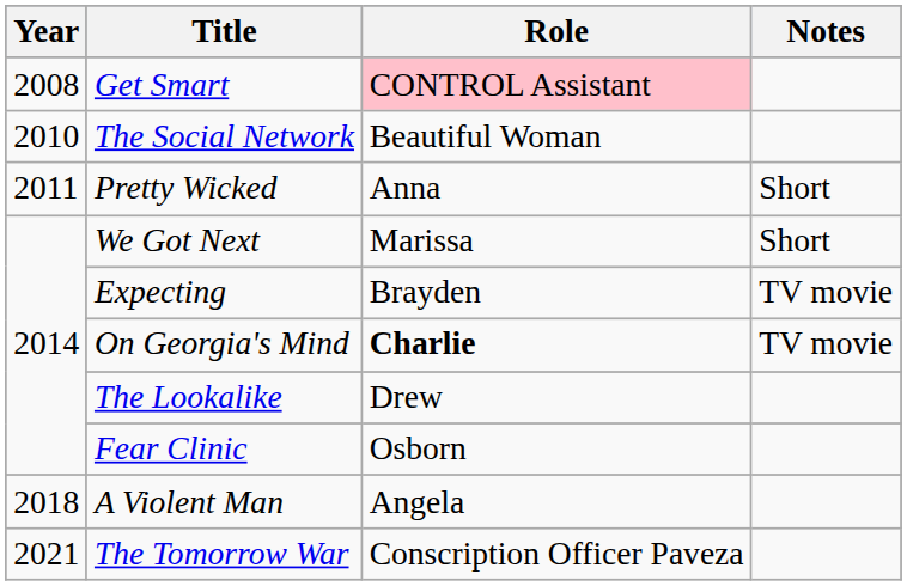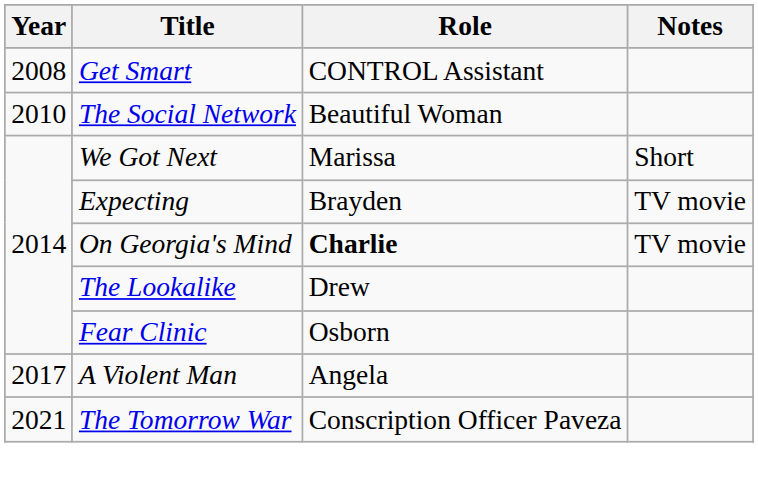Get Smart | Role: pink background -> no background
- row: 2011 | Pretty Wicked | Anna | Short
A Violent Man | Year: 2018 -> 2017
